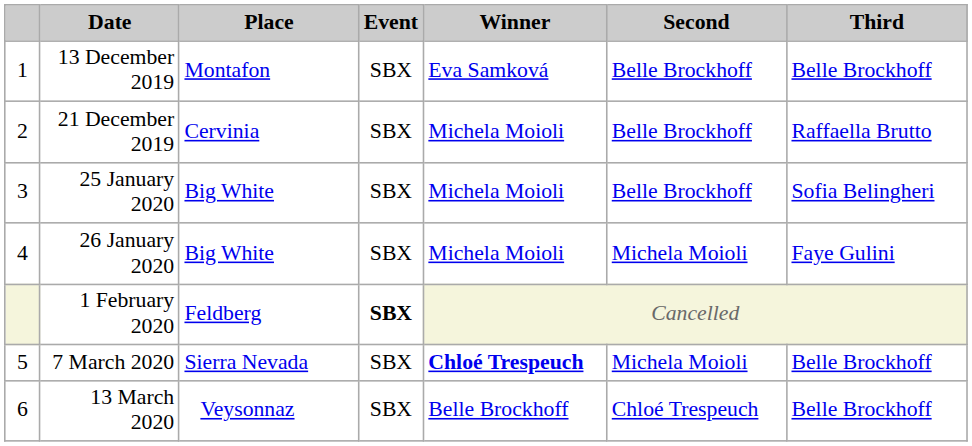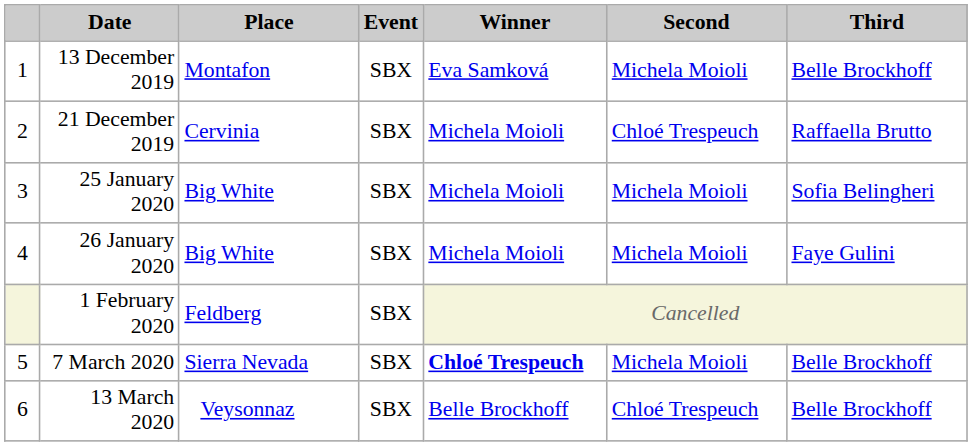13 December 2019 | Second: Belle Brockhoff -> Michela Moioli
21 December 2019 | Second: Belle Brockhoff -> Chloé Trespeuch
25 January 2020 | Second: Belle Brockhoff -> Michela Moioli
1 February 2020 | Event: bold -> normal
